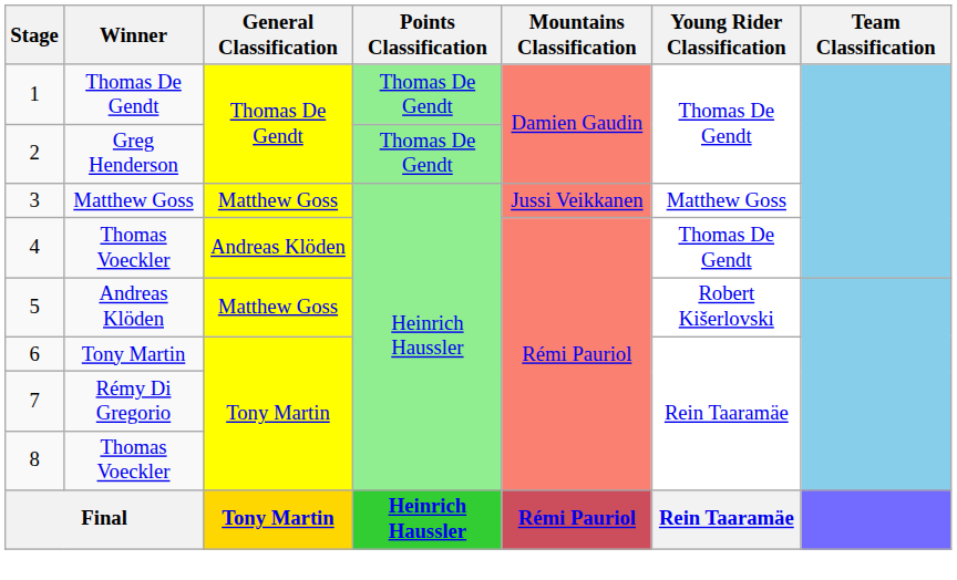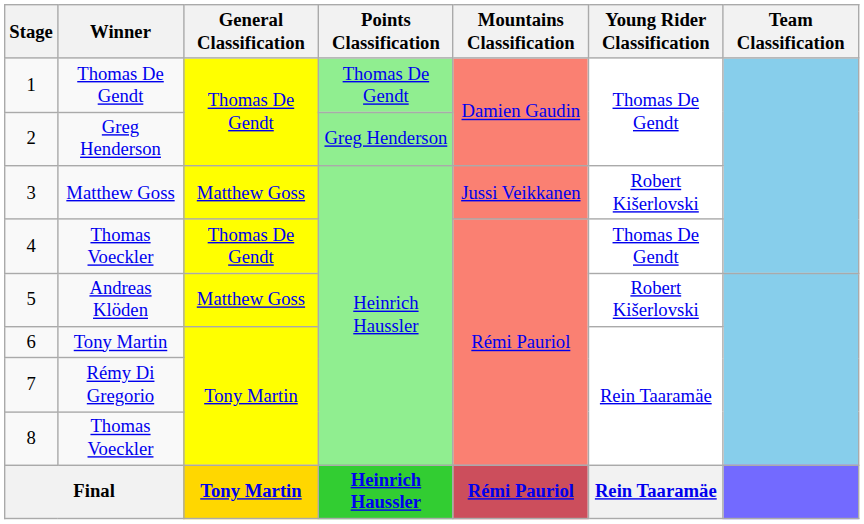2 | Points Classification: Thomas De Gendt -> Greg Henderson
3 | Young Rider Classification: Matthew Goss -> Robert Kišerlovski
4 | General Classification: Andreas Klöden -> Thomas De Gendt
